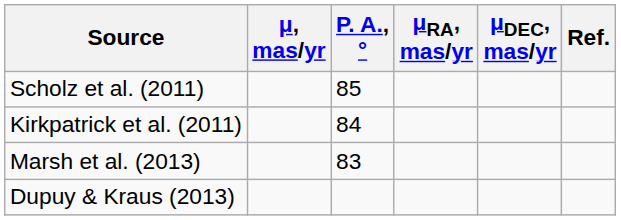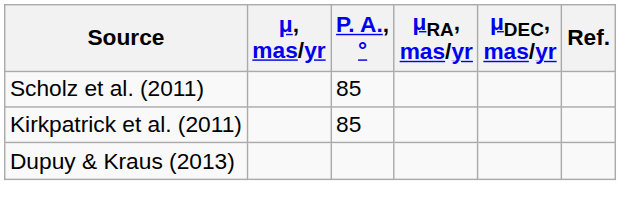Kirkpatrick et al. (2011) | P. A., °: 84 -> 85
- row: Marsh et al. (2013) | 83
